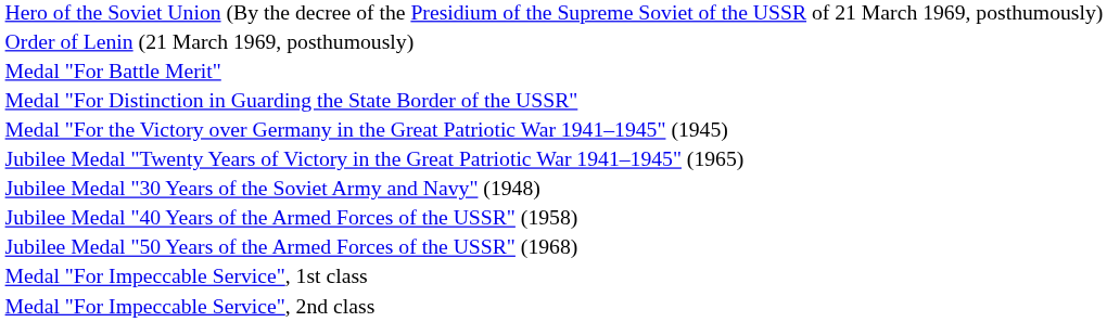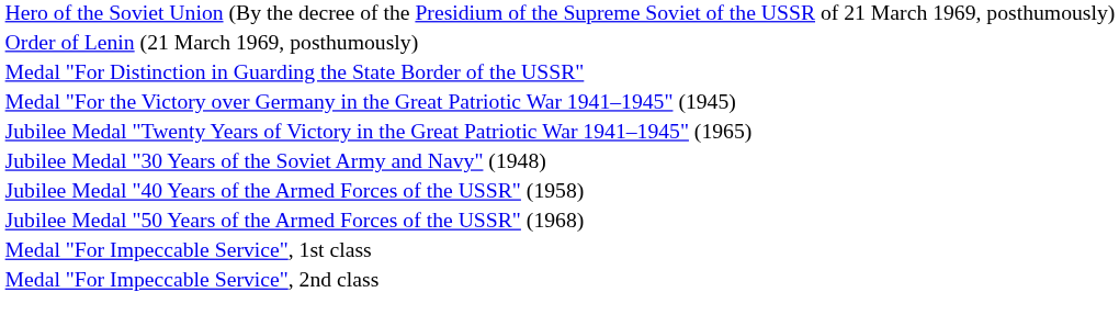- row: Medal "For Battle Merit"
